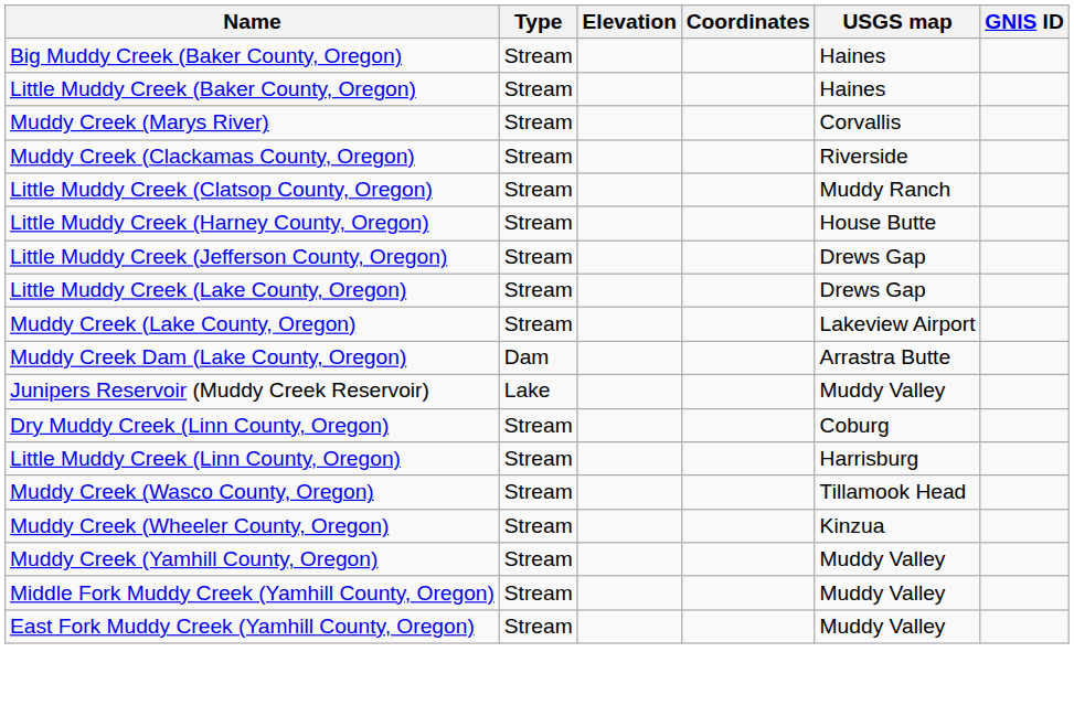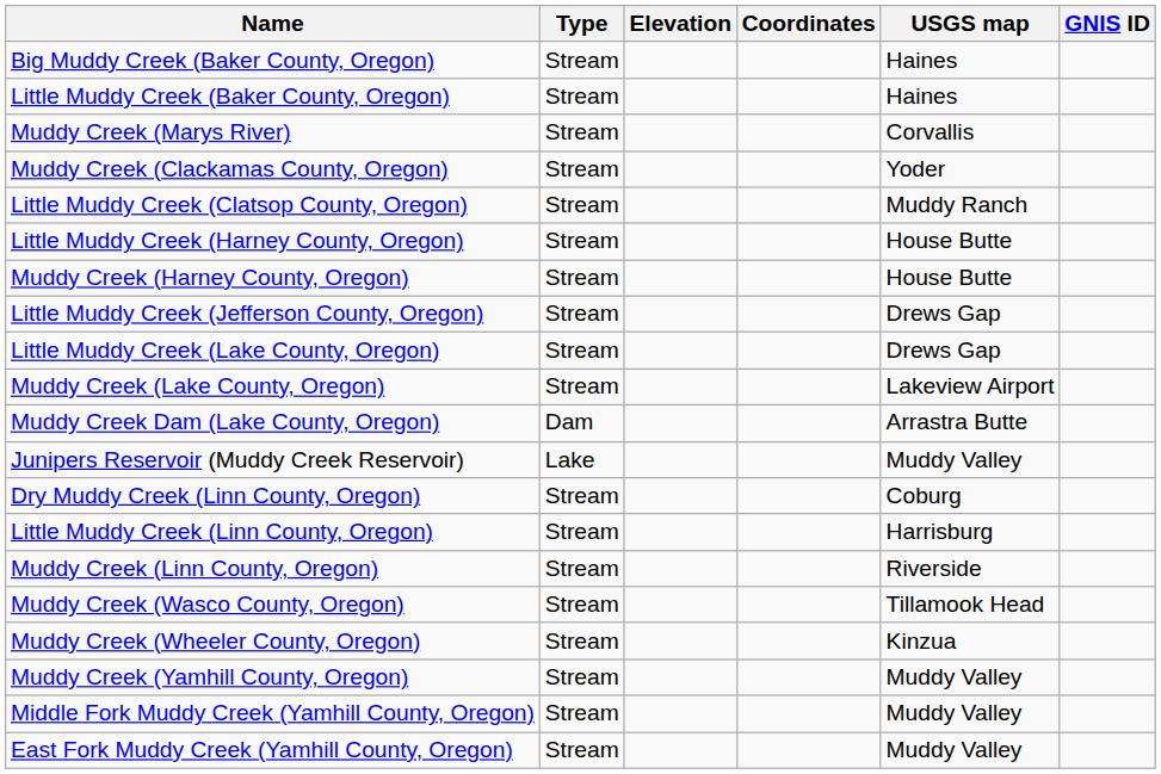Muddy Creek (Clackamas County, Oregon) | USGS map: Riverside -> Yoder
+ row: Muddy Creek (Harney County, Oregon) | Stream | House Butte
+ row: Muddy Creek (Linn County, Oregon) | Stream | Riverside
